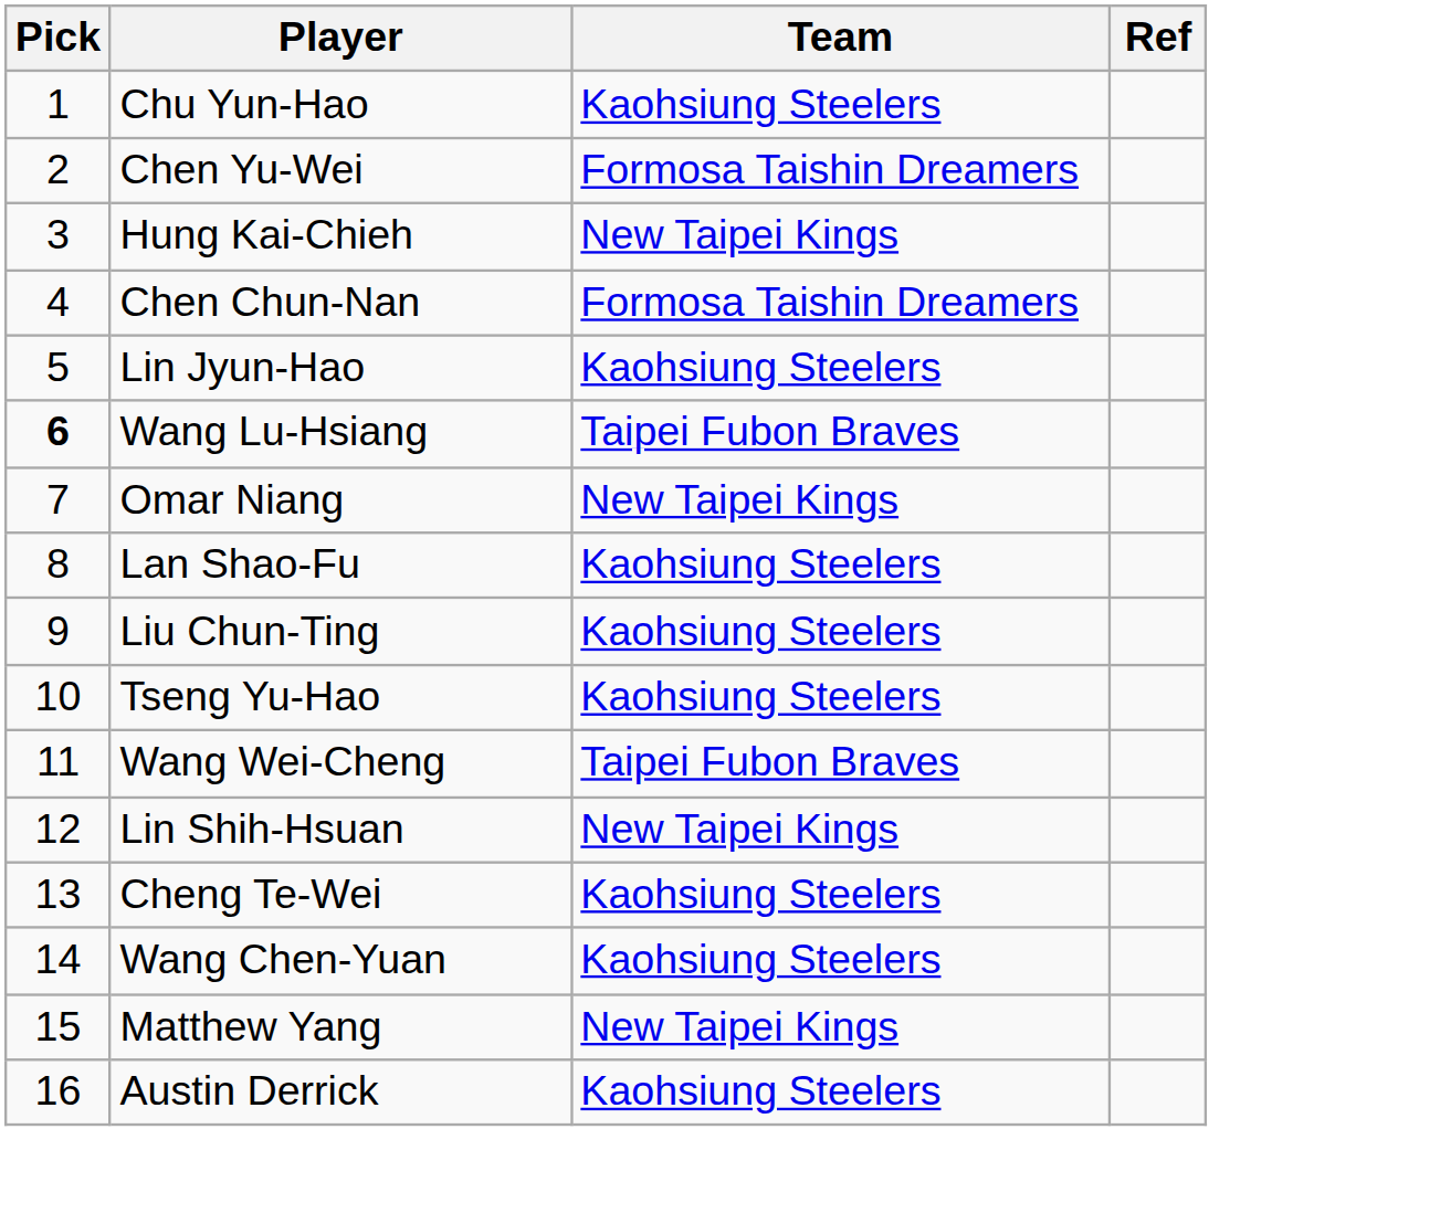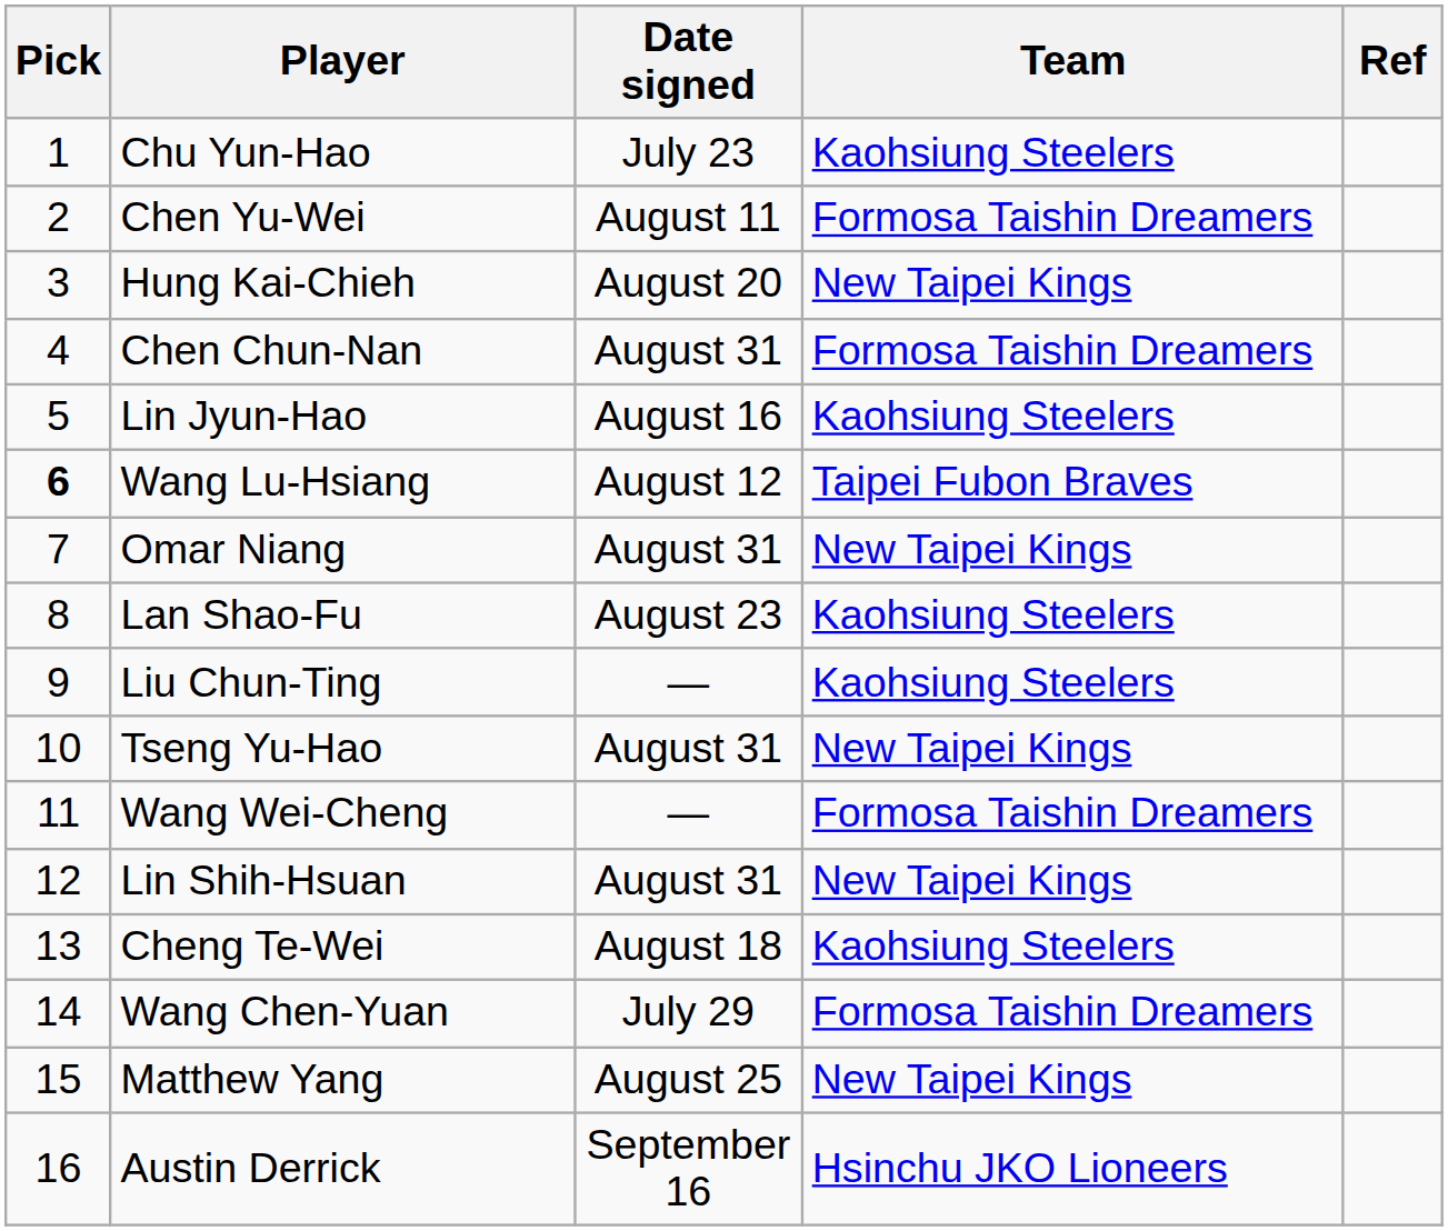+ column: Date signed | July 23 | August 11 | August 20 | August 31 | August 16 | August 12 | August 31 | August 23 | — | August 31 | — | August 31 | August 18 | July 29 | August 25 | September 16
Tseng Yu-Hao | Team: Kaohsiung Steelers -> New Taipei Kings
Wang Wei-Cheng | Team: Taipei Fubon Braves -> Formosa Taishin Dreamers
Wang Chen-Yuan | Team: Kaohsiung Steelers -> Formosa Taishin Dreamers
Austin Derrick | Team: Kaohsiung Steelers -> Hsinchu JKO Lioneers
